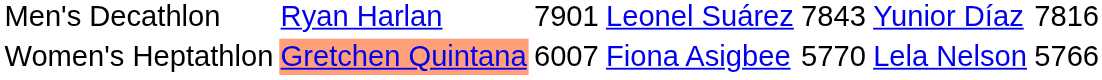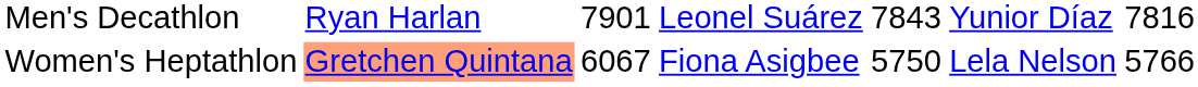Women's Heptathlon | column 3: 6007 -> 6067
Women's Heptathlon | column 5: 5770 -> 5750
